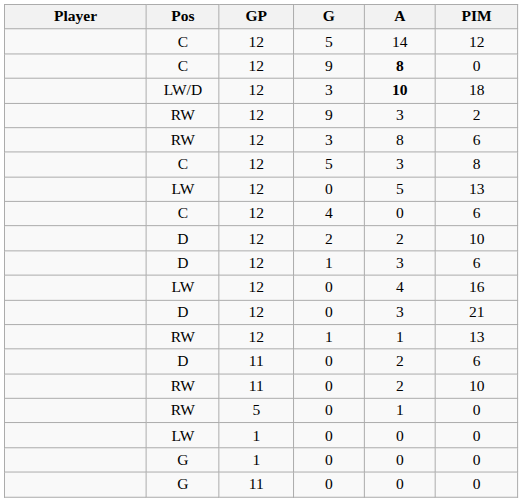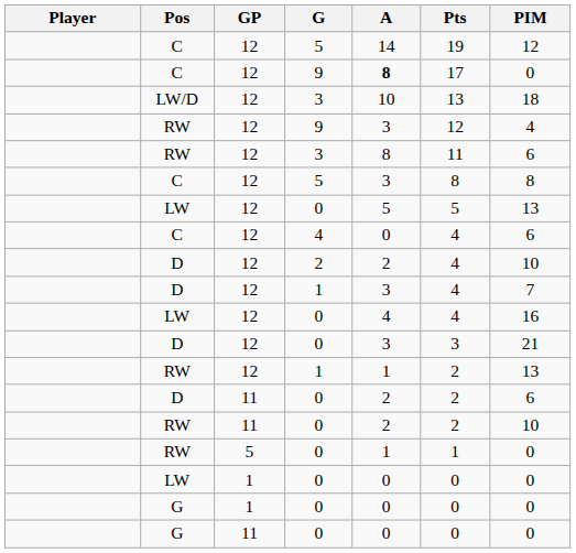+ column: Pts | 19 | 17 | 13 | 12 | 11 | 8 | 5 | 4 | 4 | 4 | 4 | 3 | 2 | 2 | 2 | 1 | 0 | 0 | 0
LW/D / 3 | A: bold -> normal
RW / 9 | PIM: 2 -> 4
D / 1 | PIM: 6 -> 7
